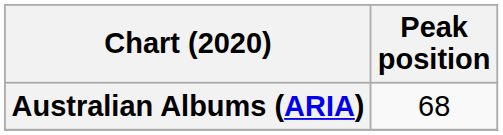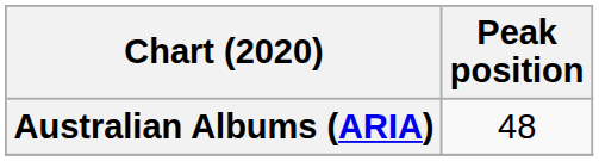Australian Albums (ARIA) | Peak position: 68 -> 48
